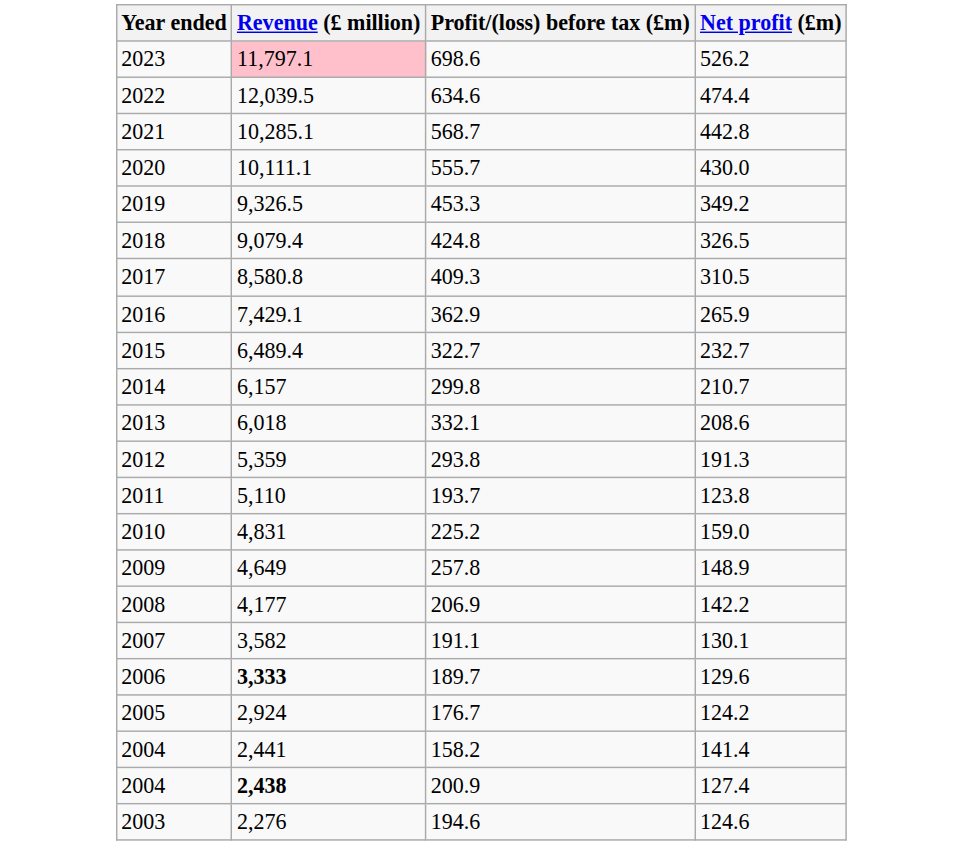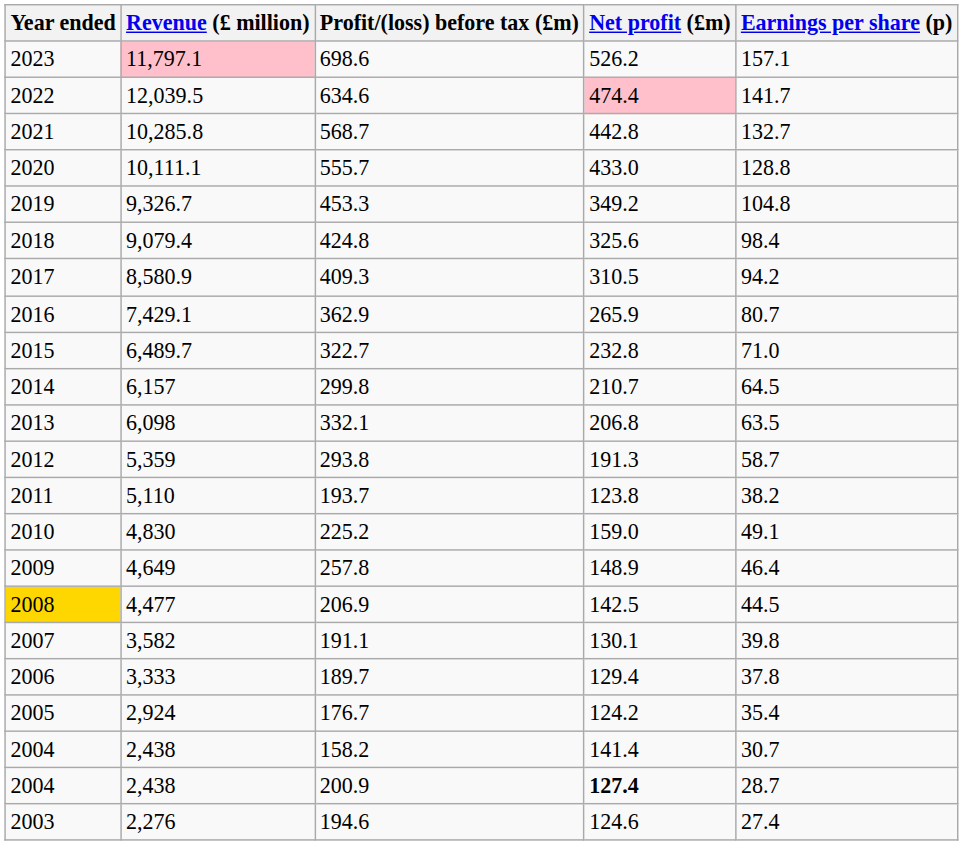+ column: Earnings per share (p) | 157.1 | 141.7 | 132.7 | 128.8 | 104.8 | 98.4 | 94.2 | 80.7 | 71.0 | 64.5 | 63.5 | 58.7 | 38.2 | 49.1 | 46.4 | 44.5 | 39.8 | 37.8 | 35.4 | 30.7 | 28.7 | 27.4
634.6 | Net profit (£m): no background -> pink background
568.7 | Revenue (£ million): 10,285.1 -> 10,285.8
555.7 | Net profit (£m): 430.0 -> 433.0
453.3 | Revenue (£ million): 9,326.5 -> 9,326.7
424.8 | Net profit (£m): 326.5 -> 325.6
409.3 | Revenue (£ million): 8,580.8 -> 8,580.9
322.7 | Revenue (£ million): 6,489.4 -> 6,489.7
322.7 | Net profit (£m): 232.7 -> 232.8
332.1 | Revenue (£ million): 6,018 -> 6,098
332.1 | Net profit (£m): 208.6 -> 206.8
225.2 | Revenue (£ million): 4,831 -> 4,830
206.9 | Year ended: no background -> gold background
206.9 | Revenue (£ million): 4,177 -> 4,477
206.9 | Net profit (£m): 142.2 -> 142.5
189.7 | Revenue (£ million): bold -> normal
189.7 | Net profit (£m): 129.6 -> 129.4
158.2 | Revenue (£ million): 2,441 -> 2,438
200.9 | Revenue (£ million): bold -> normal
200.9 | Net profit (£m): normal -> bold
